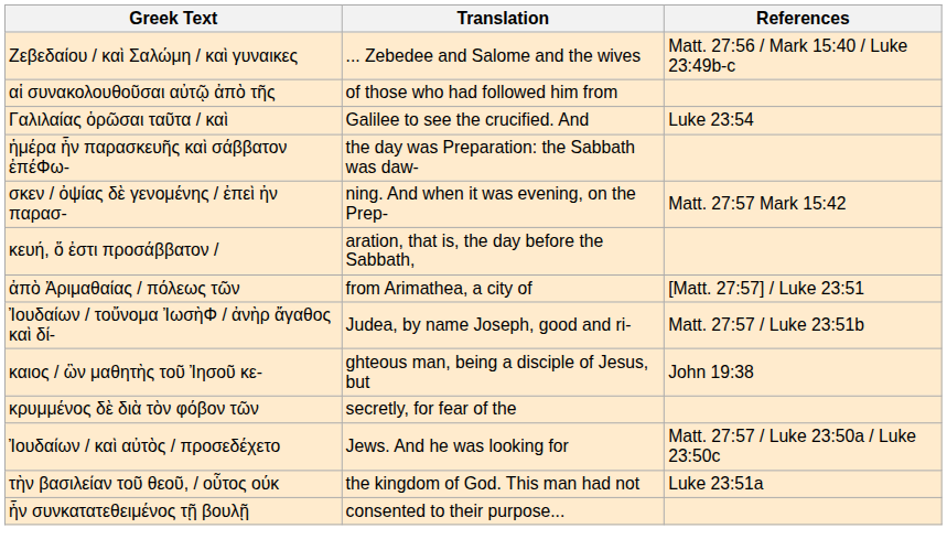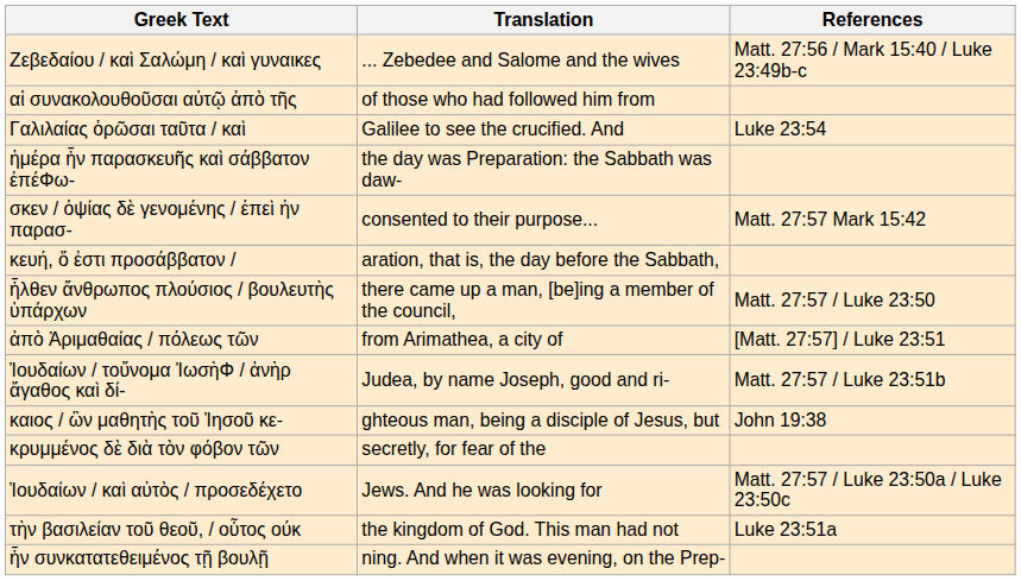σκεν / ὀψίας δὲ γενομένης / ἐπεὶ ἠν παρασ- | Translation: ning. And when it was evening, on the Prep- -> consented to their purpose...
+ row: ἦλθεν ἄνθρωπος πλούσιος / βουλευτὴς ὑπάρχων | there came up a man, [be]ing a member of the council, | Matt. 27:57 / Luke 23:50
ἦν συνκατατεθειμένος τῇ βουλῇ | Translation: consented to their purpose... -> ning. And when it was evening, on the Prep-
